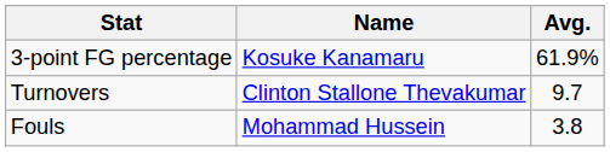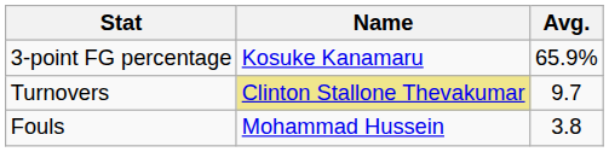3-point FG percentage | Avg.: 61.9% -> 65.9%
Turnovers | Name: no background -> khaki background
